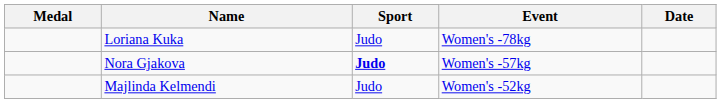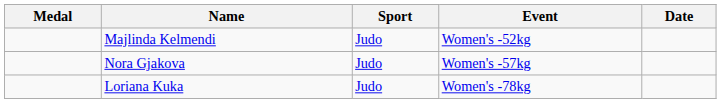rows swapped: Majlinda Kelmendi <-> Loriana Kuka
Nora Gjakova | Sport: bold -> normal
